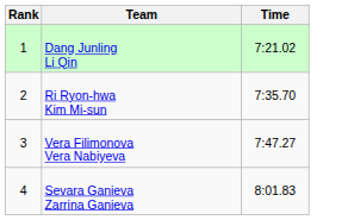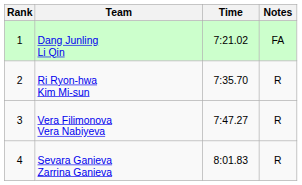+ column: Notes | FA | R | R | R
